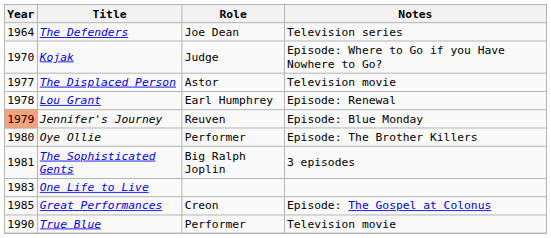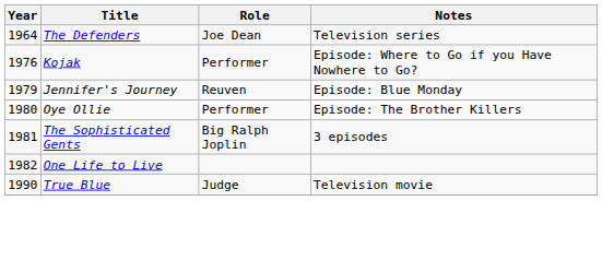Kojak | Year: 1970 -> 1976
Kojak | Role: Judge -> Performer
- row: 1977 | The Displaced Person | Astor | Television movie
- row: 1978 | Lou Grant | Earl Humphrey | Episode: Renewal
Jennifer's Journey | Year: lightsalmon background -> no background
One Life to Live | Year: 1983 -> 1982
- row: 1985 | Great Performances | Creon | Episode: The Gospel at Colonus
True Blue | Role: Performer -> Judge
